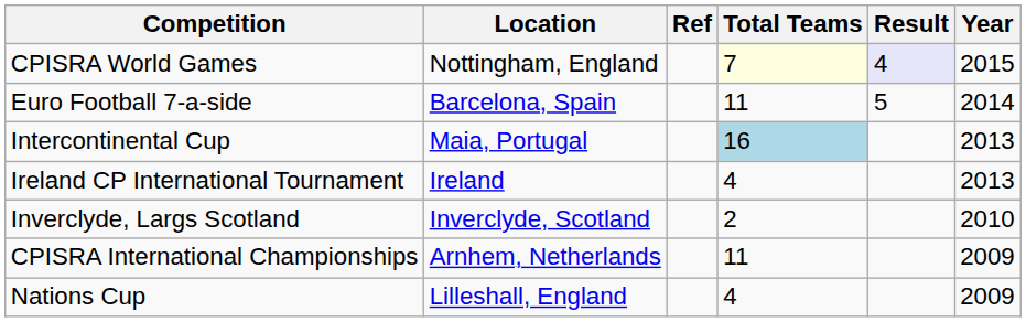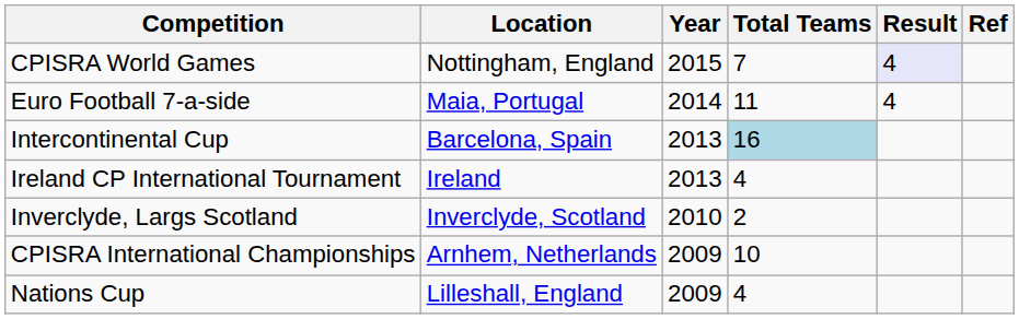columns swapped: Year <-> Ref
CPISRA World Games | Total Teams: lightyellow background -> no background
Euro Football 7-a-side | Location: Barcelona, Spain -> Maia, Portugal
Euro Football 7-a-side | Result: 5 -> 4
Intercontinental Cup | Location: Maia, Portugal -> Barcelona, Spain
CPISRA International Championships | Total Teams: 11 -> 10
